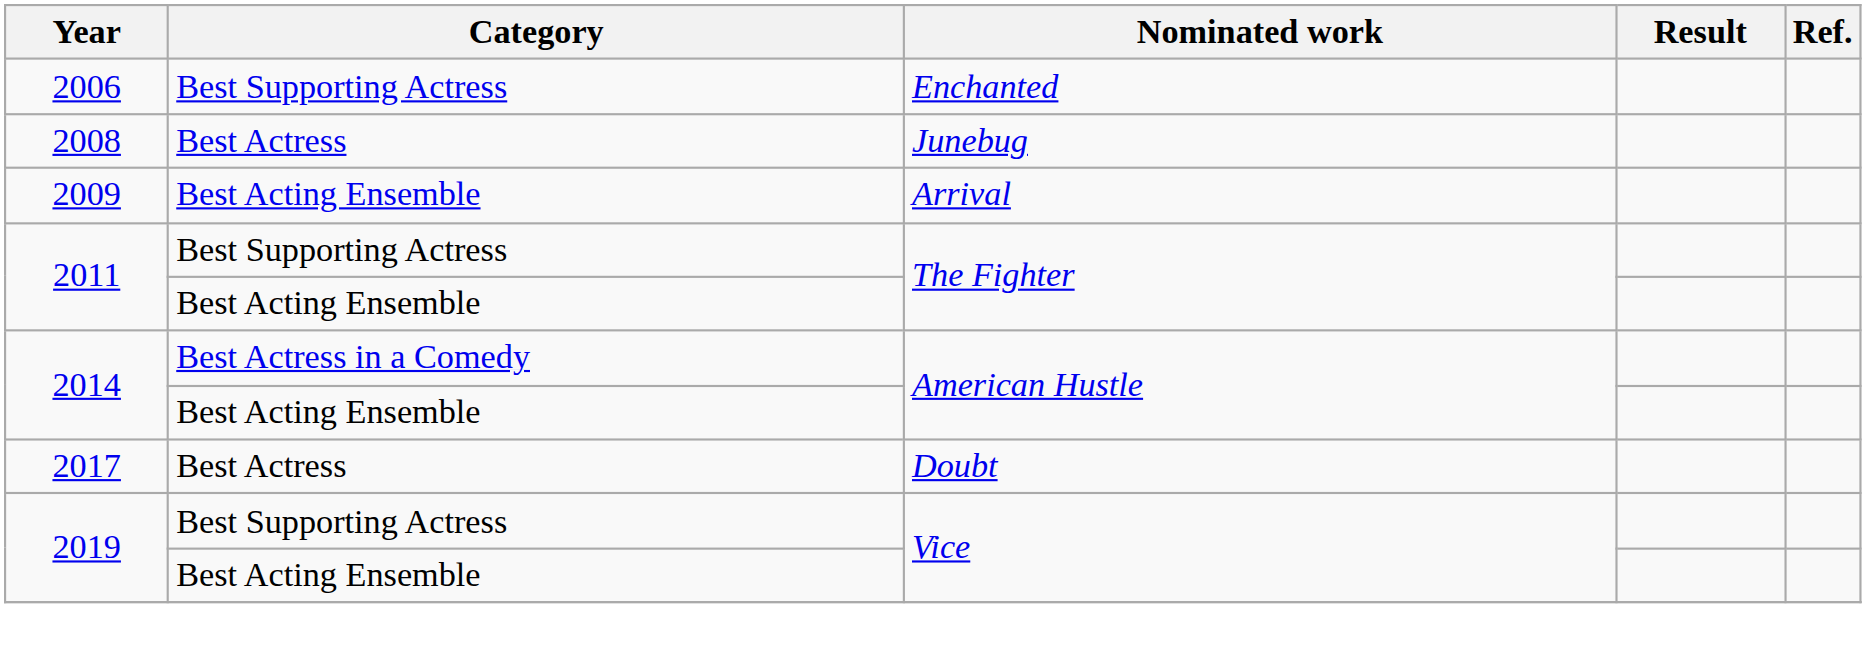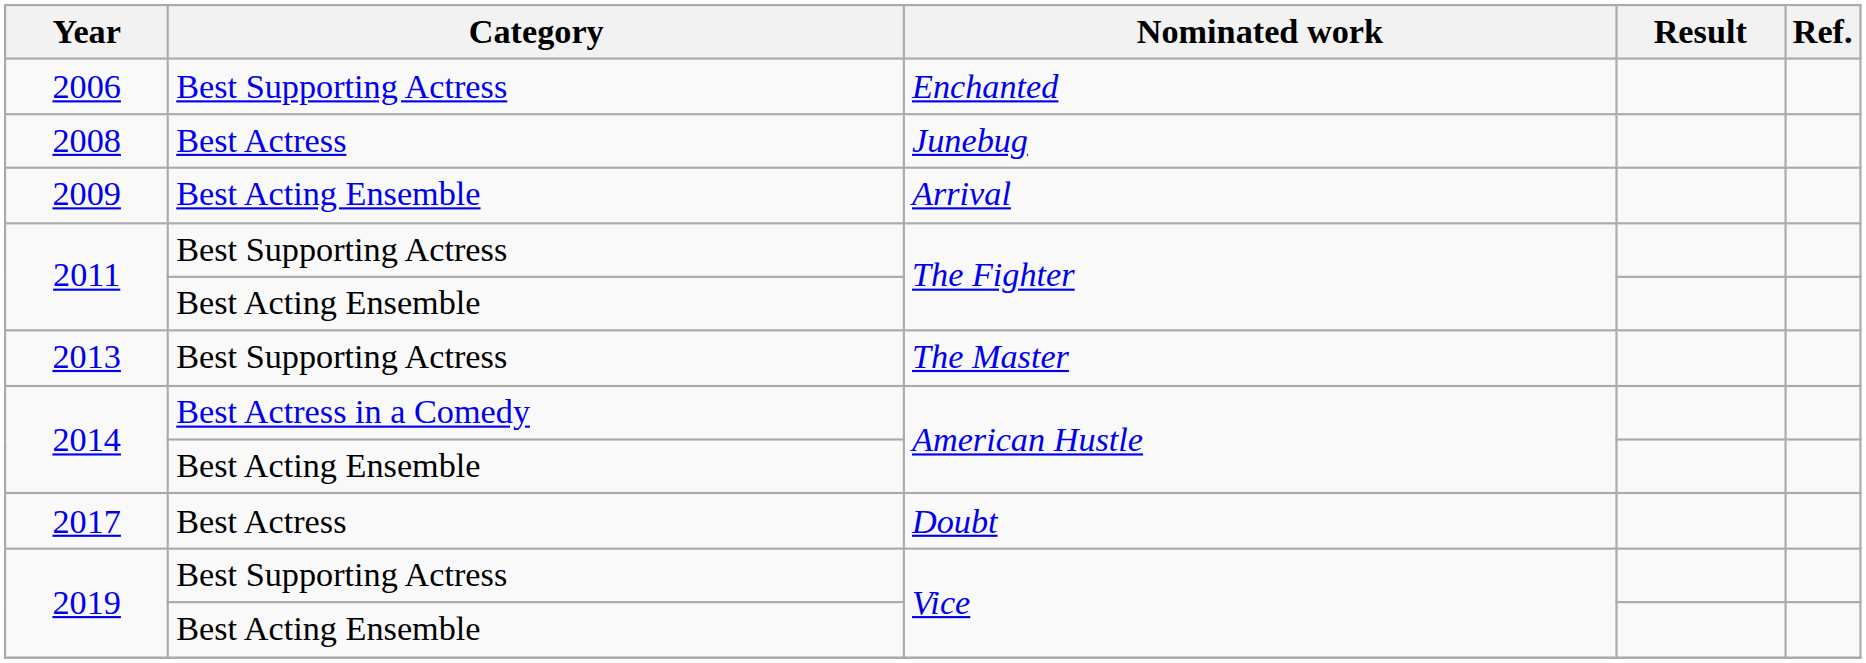+ row: 2013 | Best Supporting Actress | The Master
